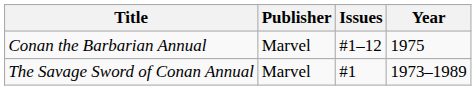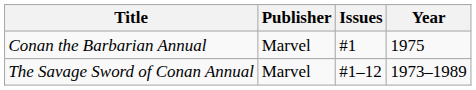Conan the Barbarian Annual | Issues: #1–12 -> #1
The Savage Sword of Conan Annual | Issues: #1 -> #1–12
